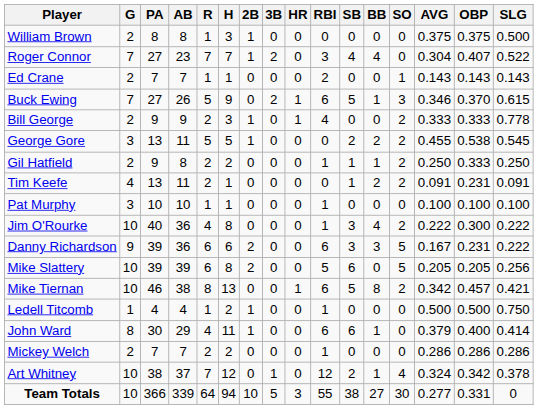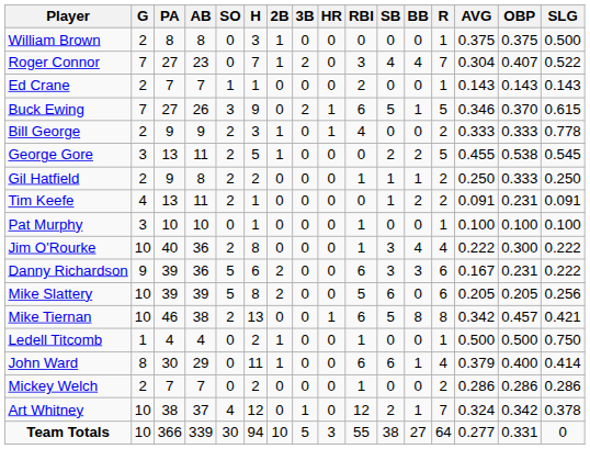columns swapped: R <-> SO
